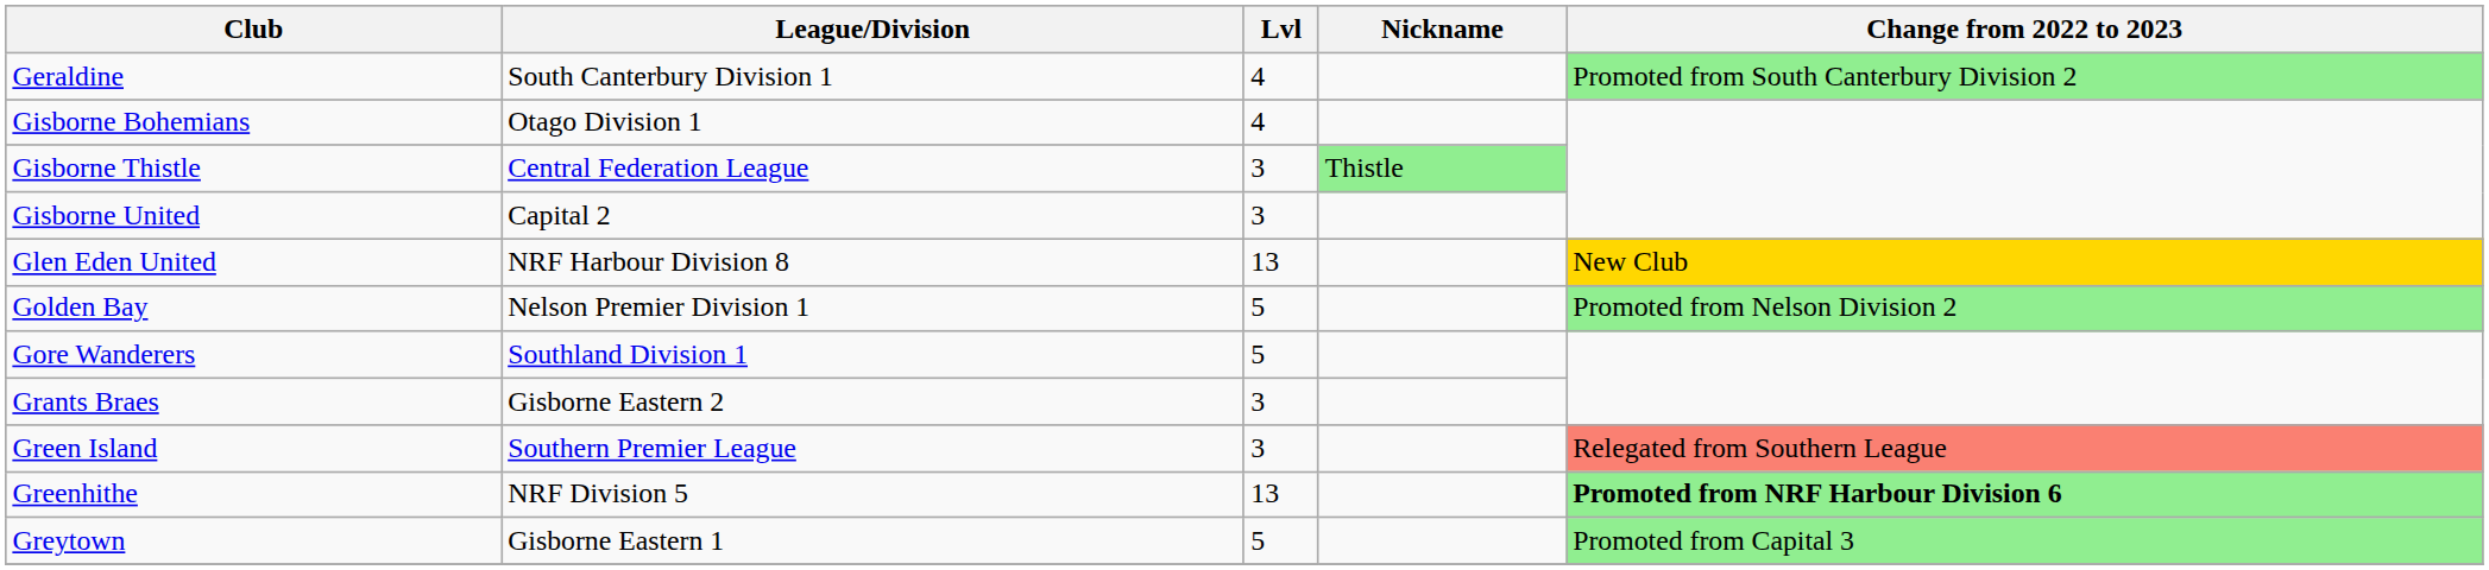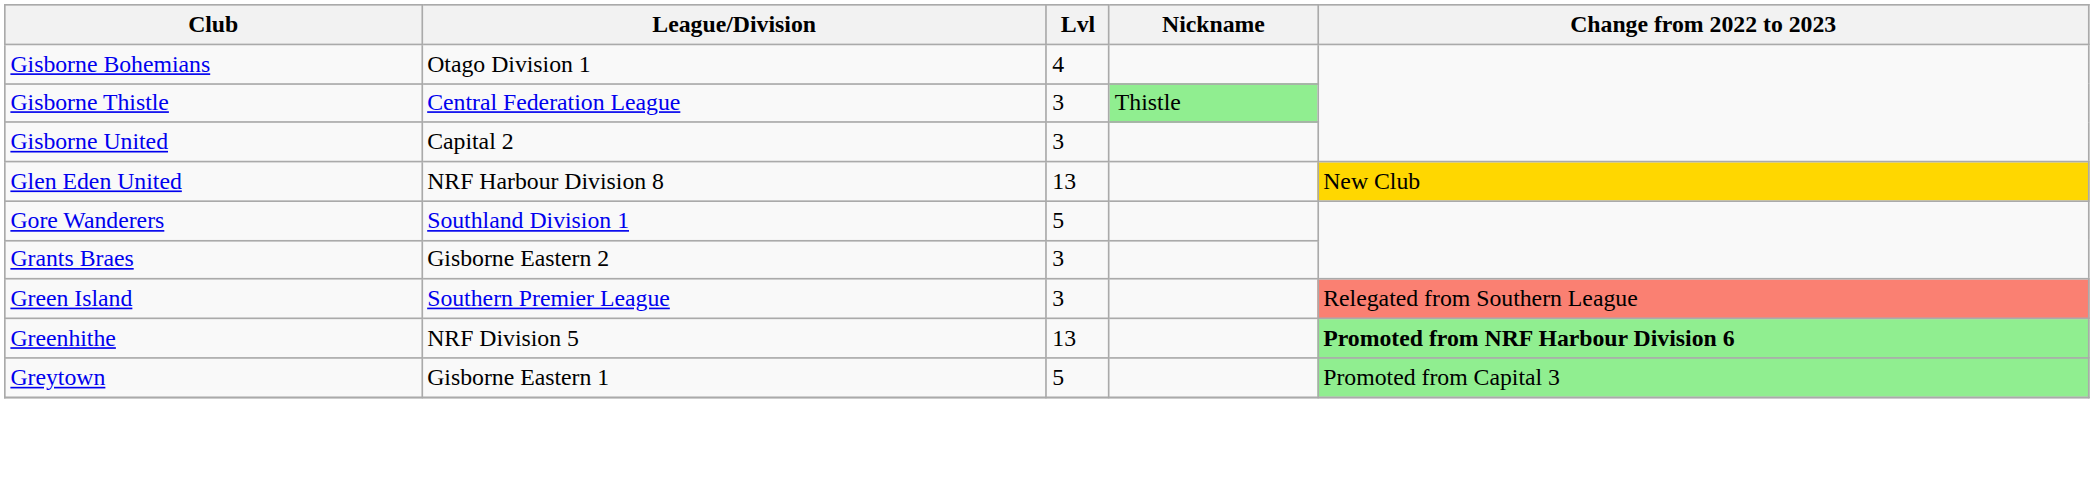- row: Geraldine | South Canterbury Division 1 | 4 | Promoted from South Canterbury Division 2
- row: Golden Bay | Nelson Premier Division 1 | 5 | Promoted from Nelson Division 2
